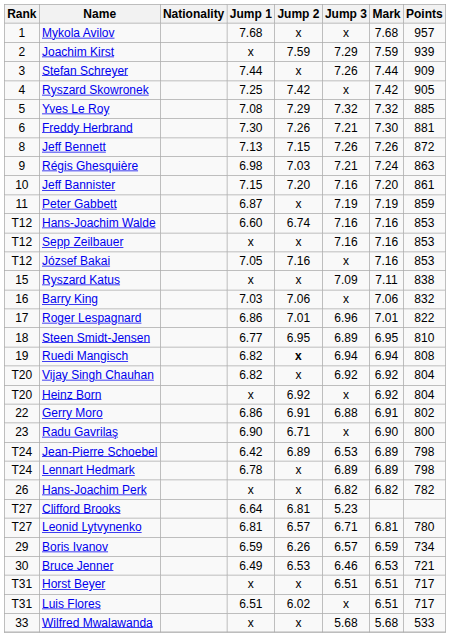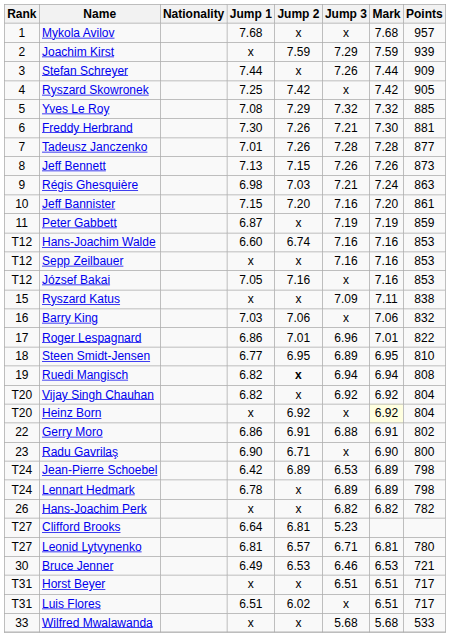+ row: 7 | Tadeusz Janczenko | 7.01 | 7.26 | 7.28 | 7.28 | 877
Jeff Bennett | Points: 872 -> 873
Heinz Born | Mark: no background -> lightyellow background
- row: 29 | Boris Ivanov | 6.59 | 6.26 | 6.57 | 6.59 | 734
